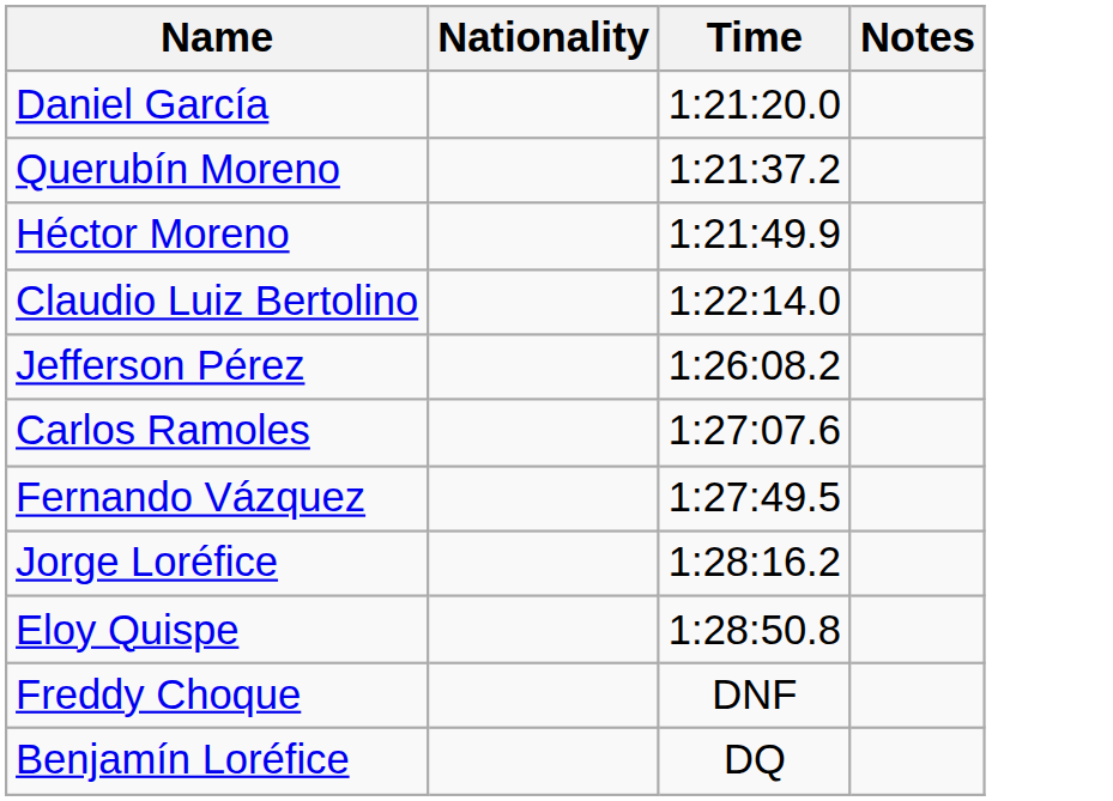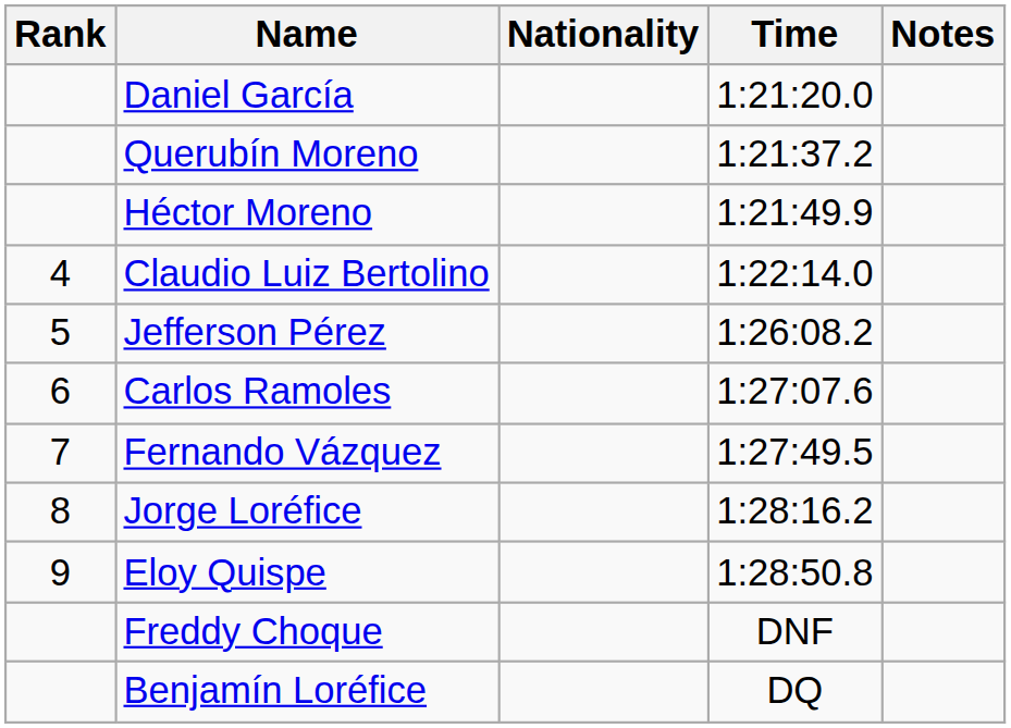+ column: Rank | 4 | 5 | 6 | 7 | 8 | 9
